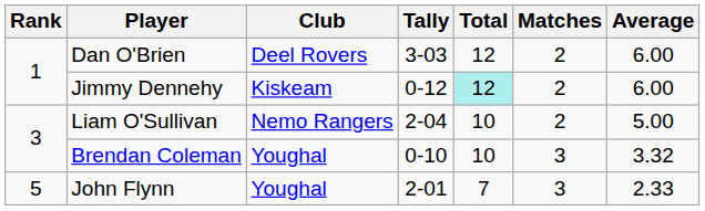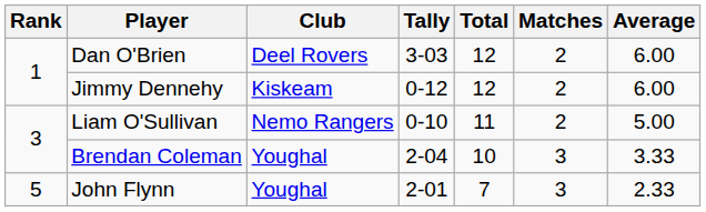Jimmy Dennehy | Total: paleturquoise background -> no background
Liam O'Sullivan | Tally: 2-04 -> 0-10
Liam O'Sullivan | Total: 10 -> 11
Brendan Coleman | Tally: 0-10 -> 2-04
Brendan Coleman | Average: 3.32 -> 3.33
